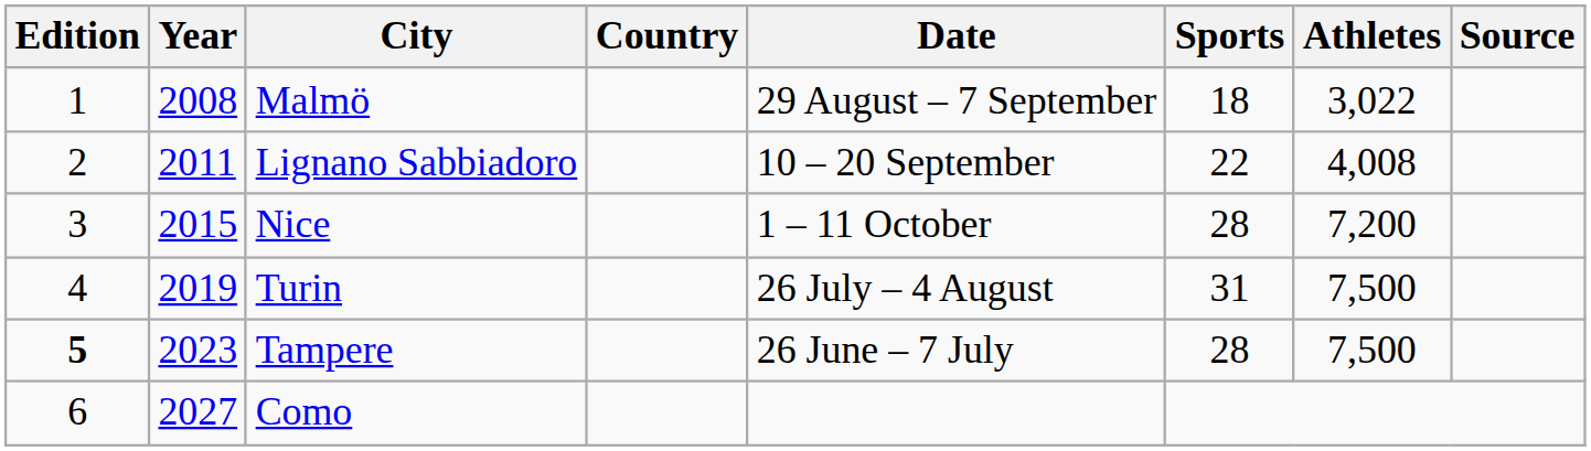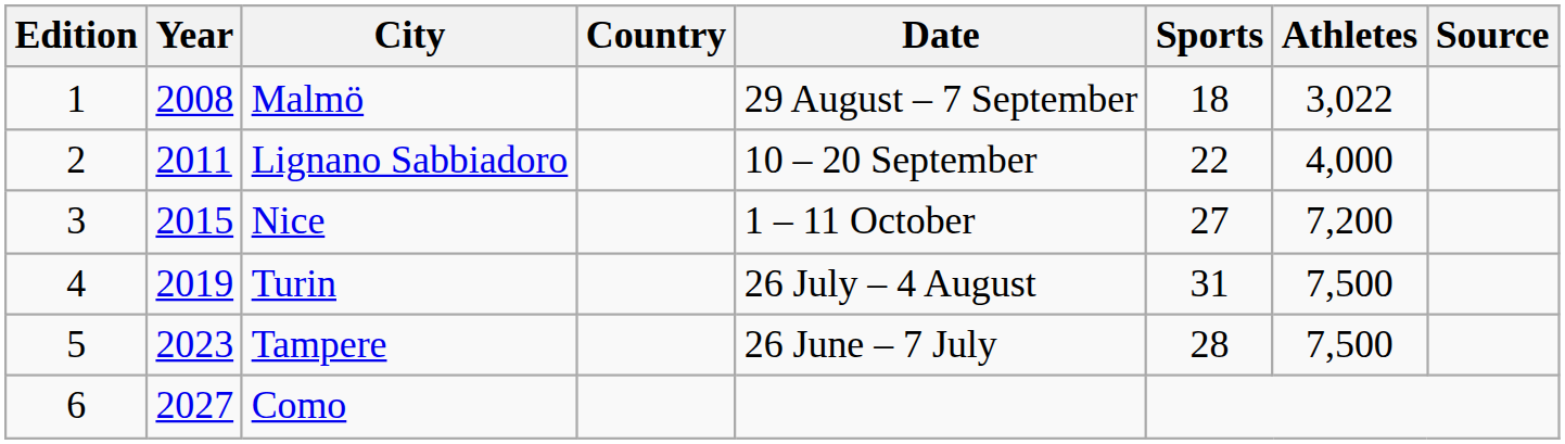Lignano Sabbiadoro | Athletes: 4,008 -> 4,000
Nice | Sports: 28 -> 27
Tampere | Edition: bold -> normal
